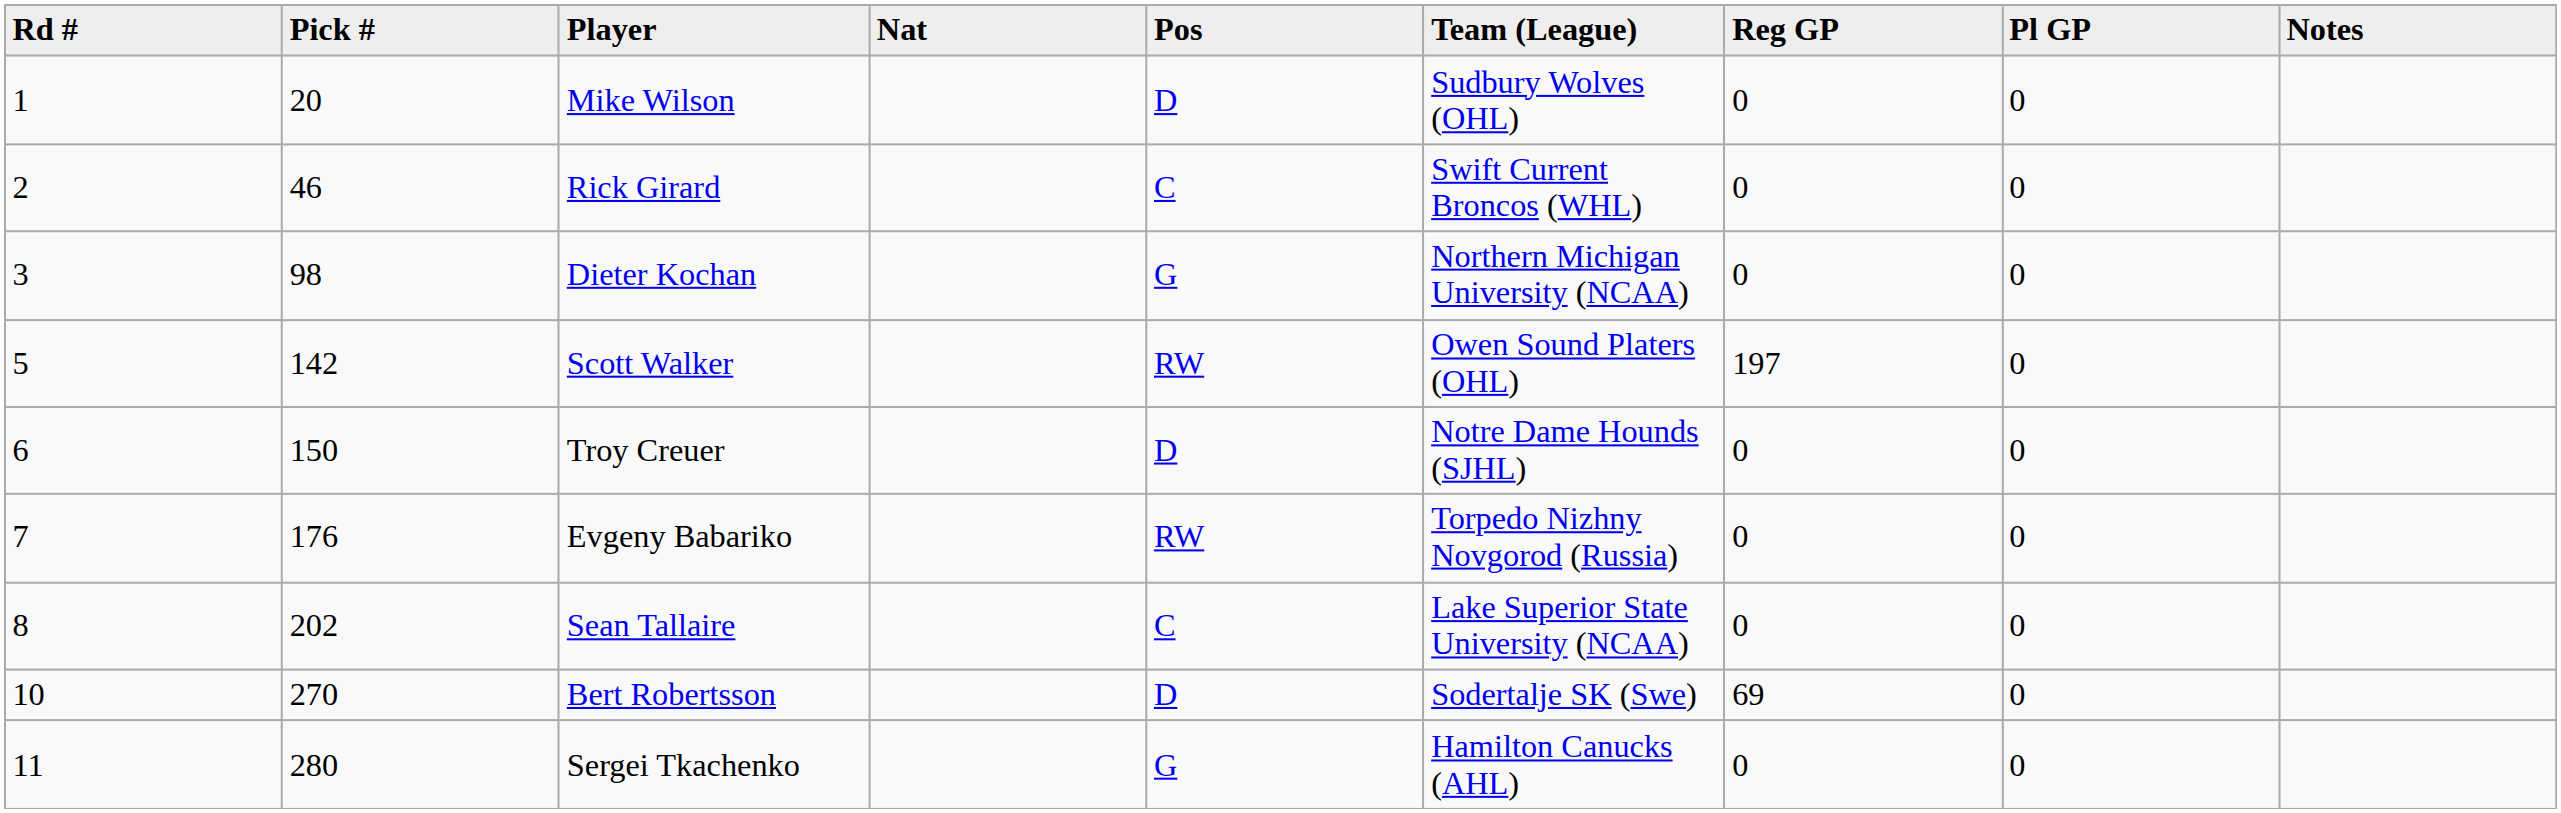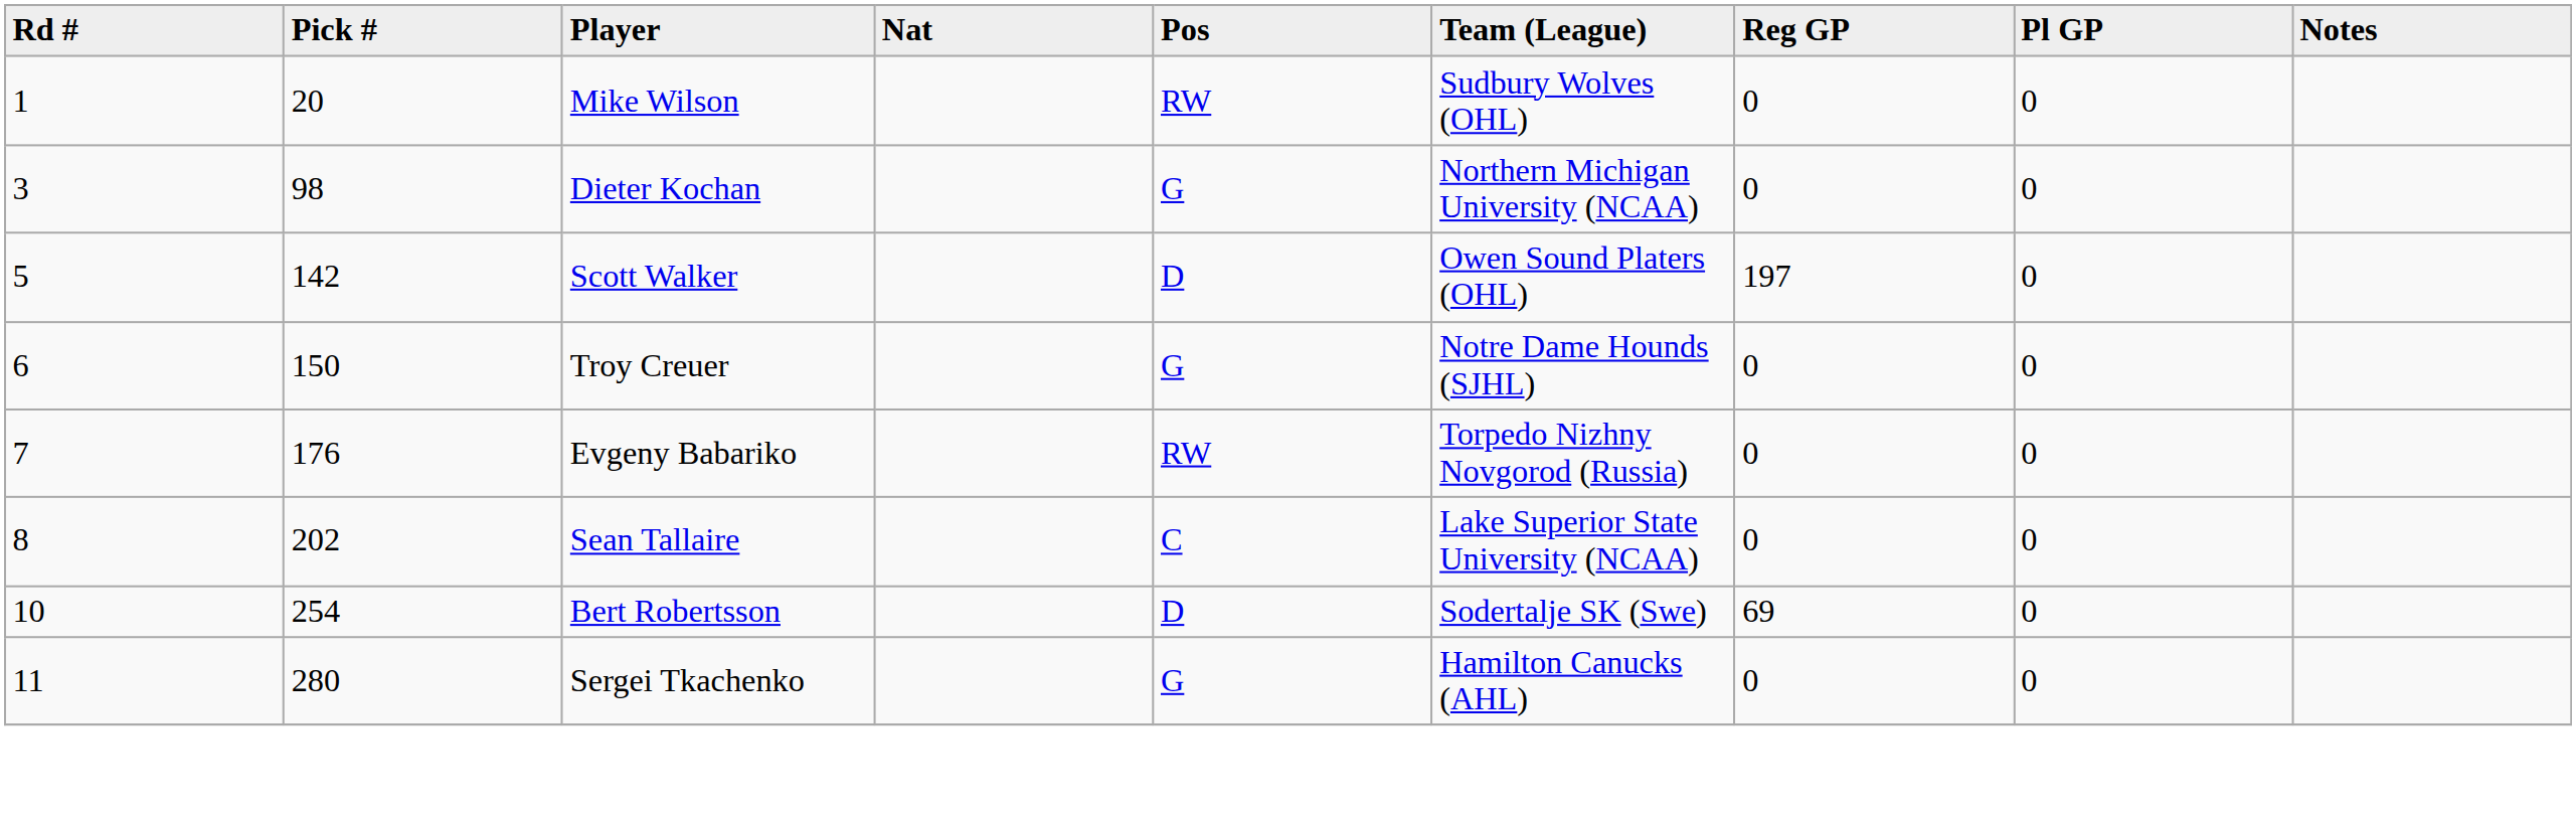Mike Wilson | Pos: D -> RW
- row: 2 | 46 | Rick Girard | C | Swift Current Broncos (WHL) | 0 | 0
Scott Walker | Pos: RW -> D
Troy Creuer | Pos: D -> G
Bert Robertsson | Pick #: 270 -> 254
